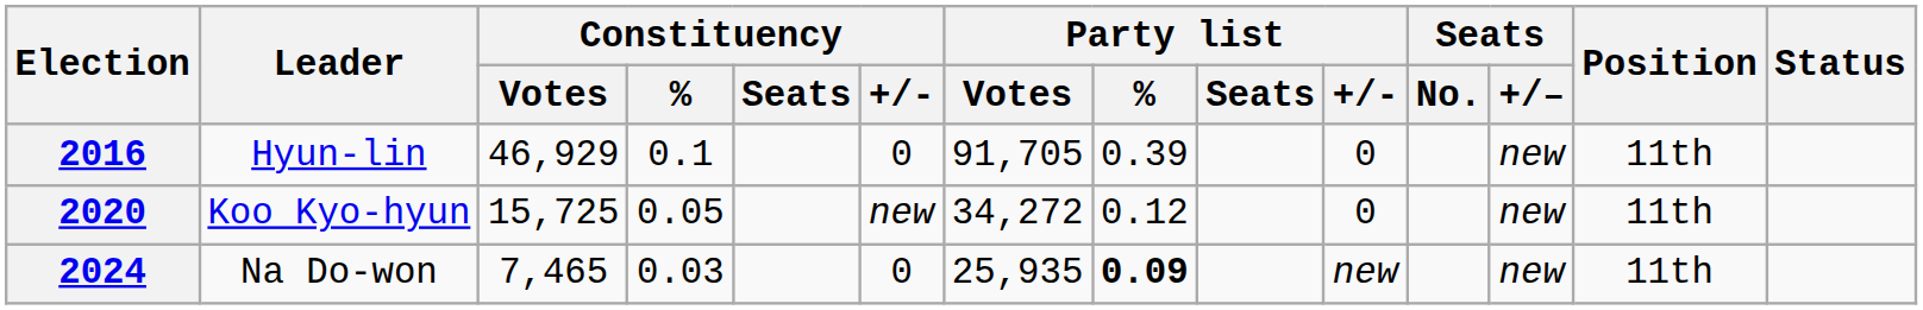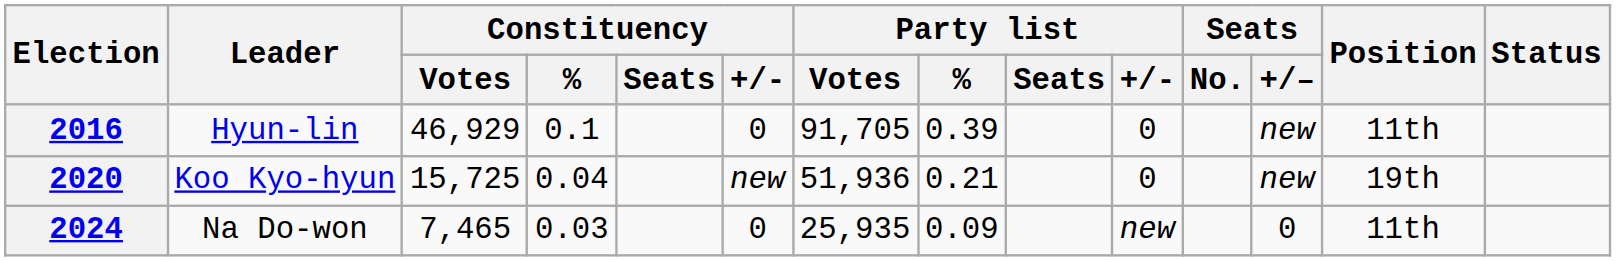2020 | Constituency / %: 0.05 -> 0.04
2020 | Party list / Votes: 34,272 -> 51,936
2020 | Party list / %: 0.12 -> 0.21
2020 | Position: 11th -> 19th
2024 | Party list / %: bold -> normal
2024 | Seats / +/–: new -> 0
